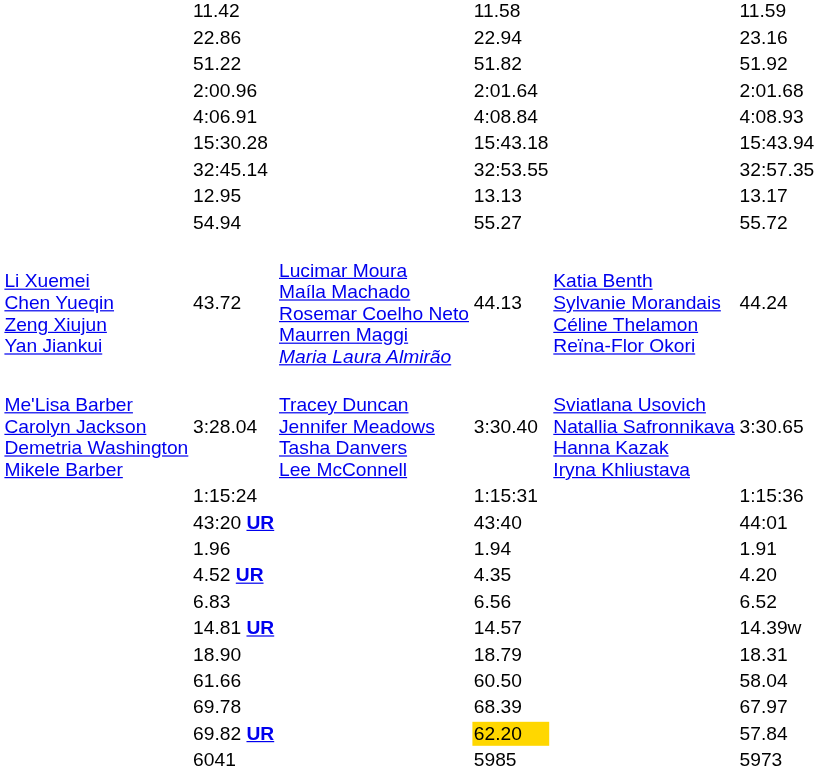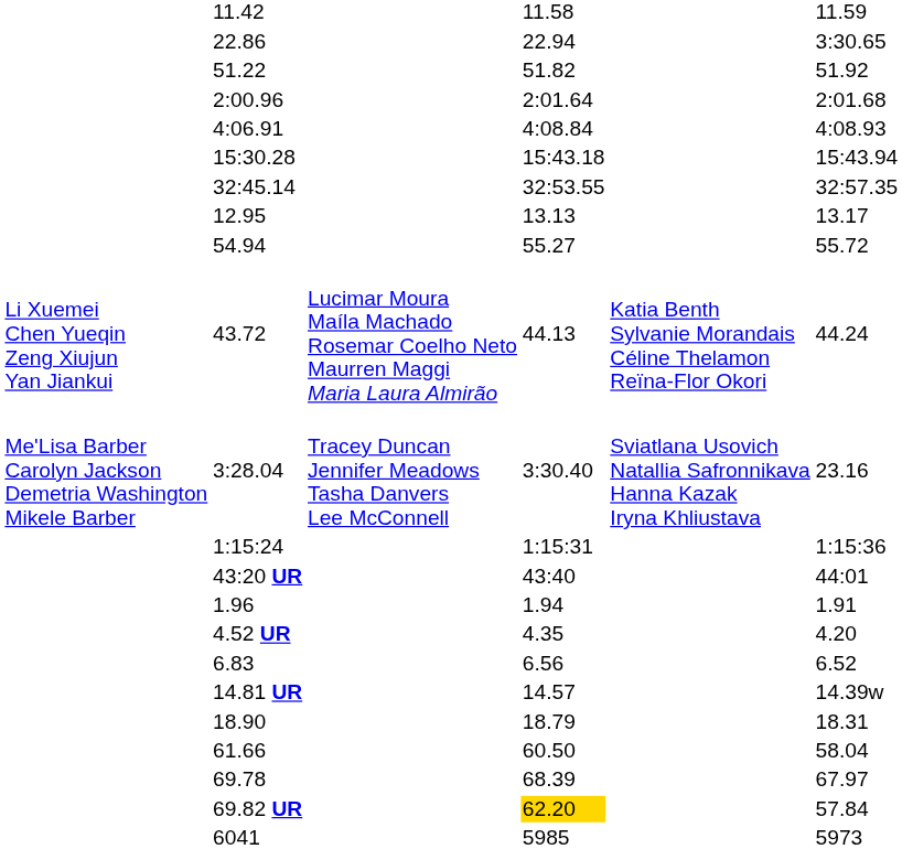22.86 | column 7: 23.16 -> 3:30.65
3:28.04 | column 7: 3:30.65 -> 23.16
